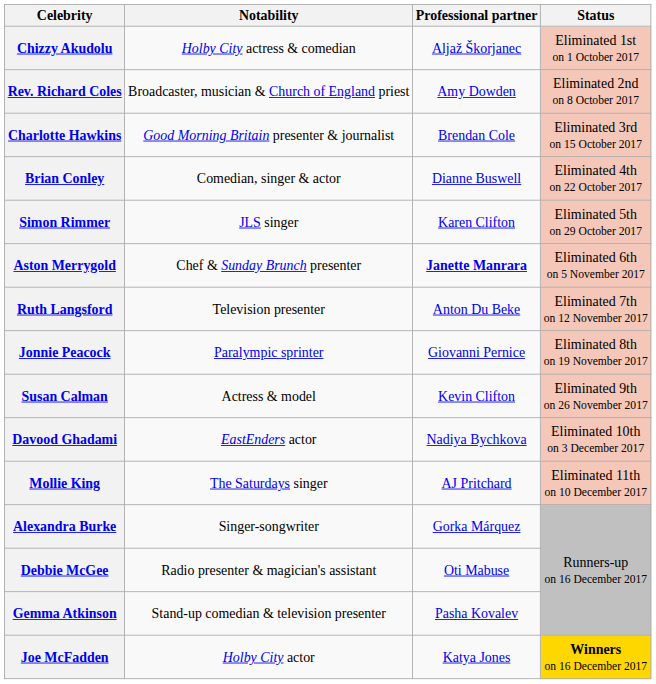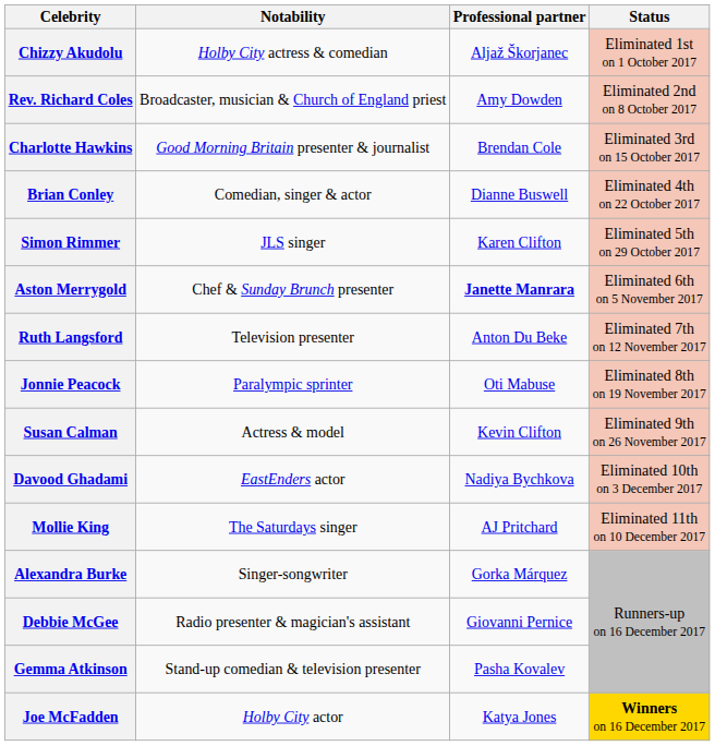Jonnie Peacock | Professional partner: Giovanni Pernice -> Oti Mabuse
Debbie McGee | Professional partner: Oti Mabuse -> Giovanni Pernice
